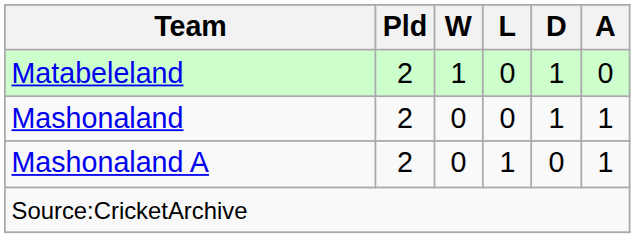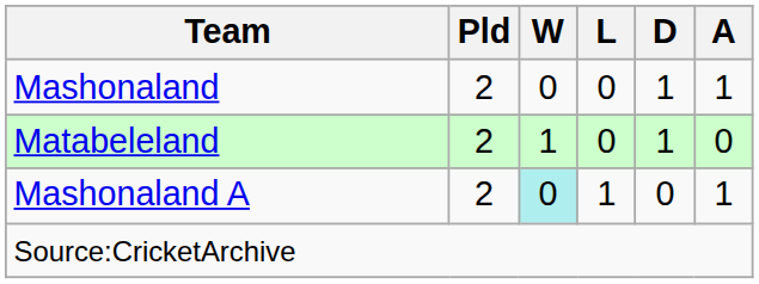rows swapped: Matabeleland <-> Mashonaland
Mashonaland A | W: no background -> paleturquoise background
